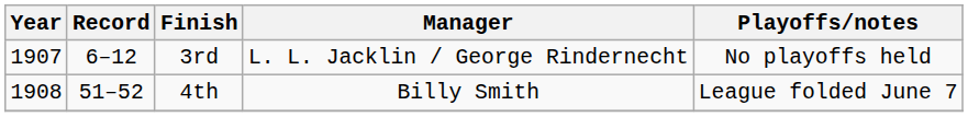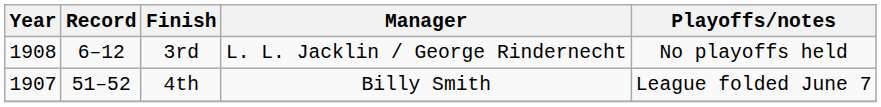3rd | Year: 1907 -> 1908
4th | Year: 1908 -> 1907
